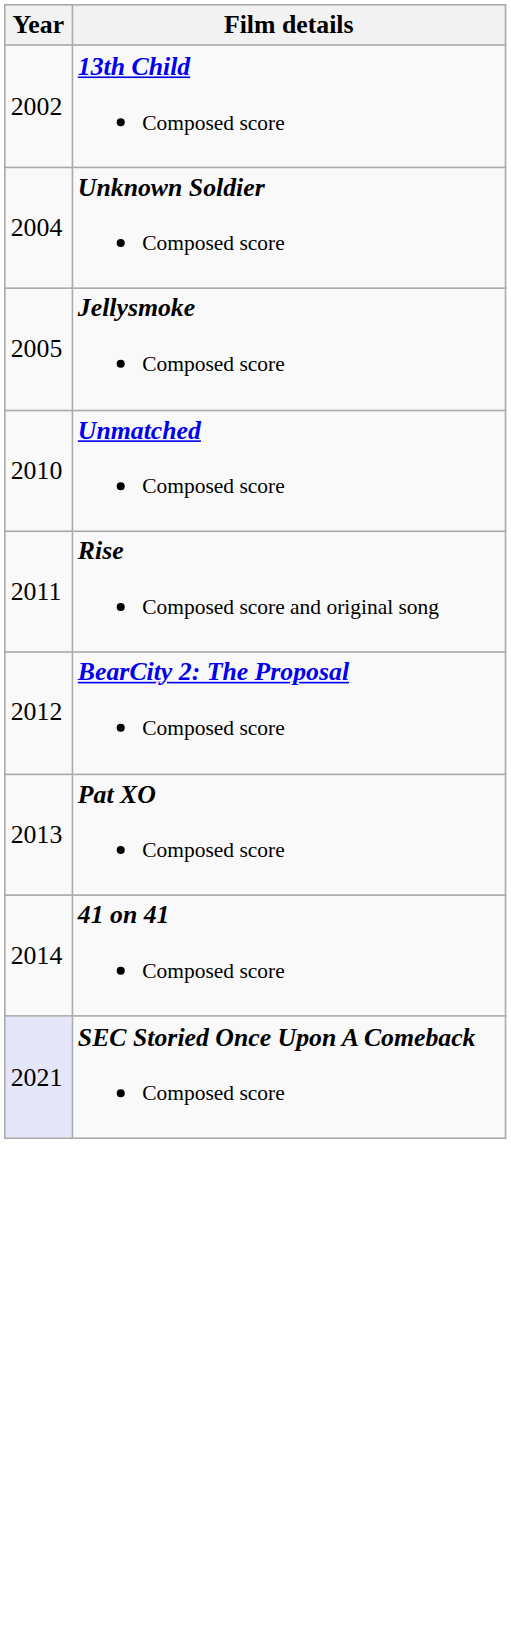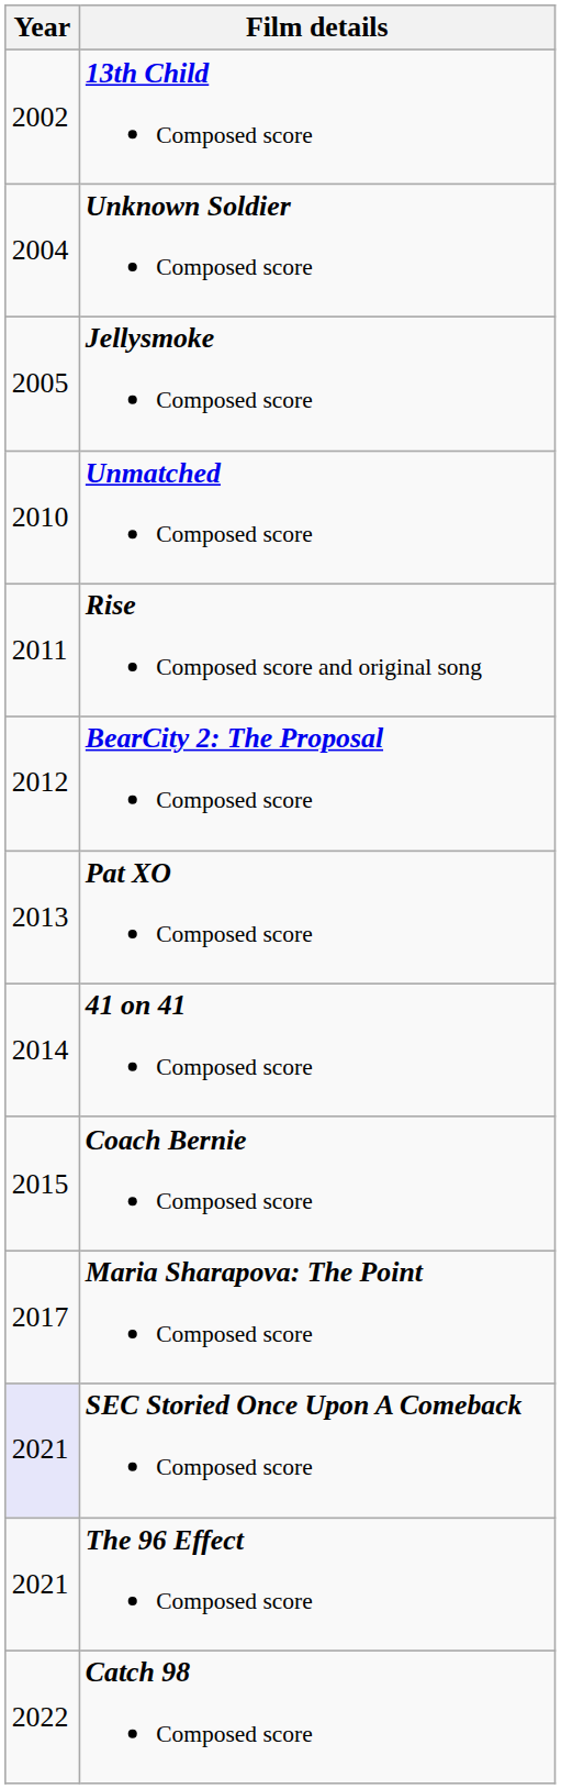+ row: 2015 | Coach Bernie Composed score
+ row: 2017 | Maria Sharapova: The Point Composed score
+ row: 2021 | The 96 Effect Composed score
+ row: 2022 | Catch 98 Composed score
